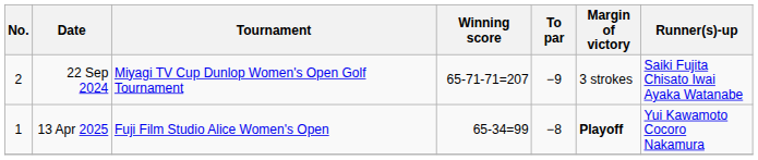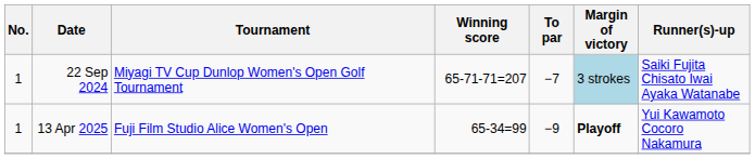22 Sep 2024 | No.: 2 -> 1
22 Sep 2024 | To par: −9 -> −7
22 Sep 2024 | Margin of victory: no background -> lightblue background
13 Apr 2025 | To par: −8 -> −9
